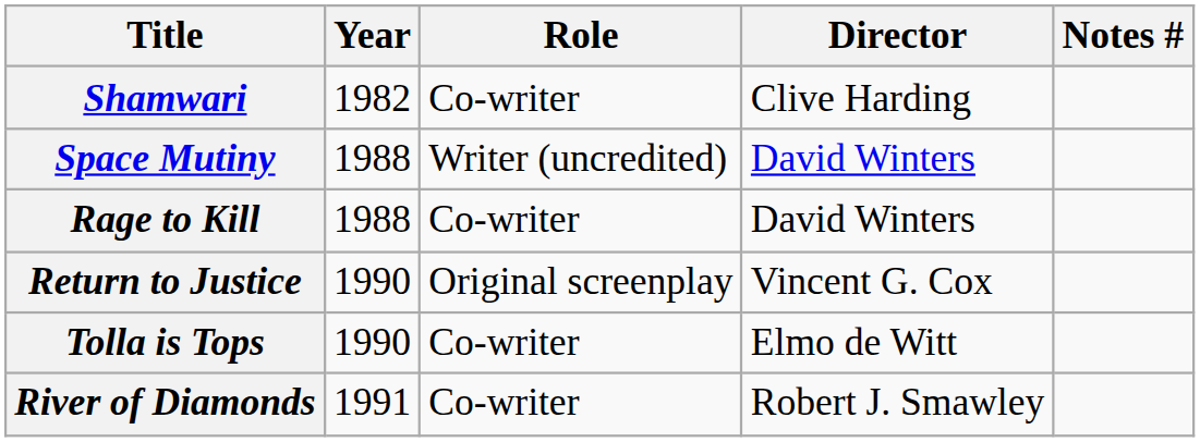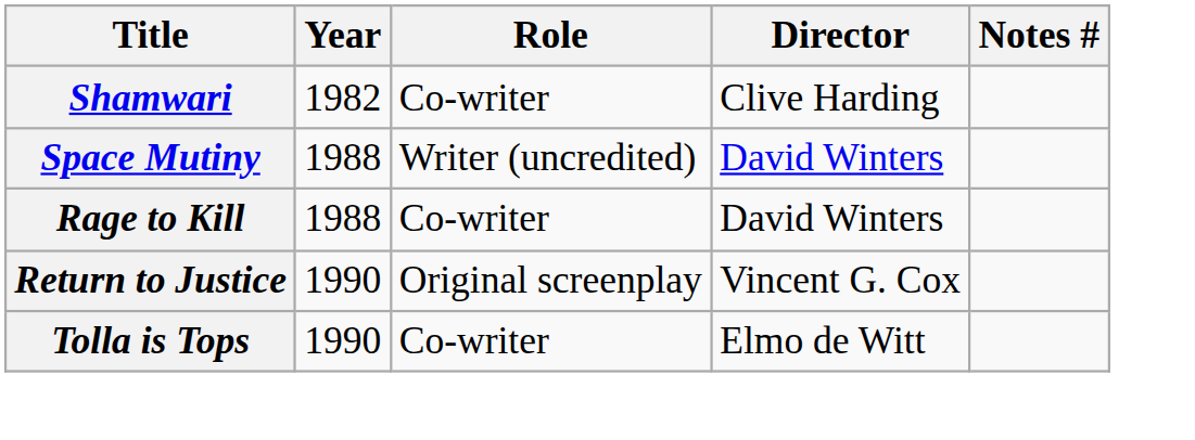- row: River of Diamonds | 1991 | Co-writer | Robert J. Smawley
